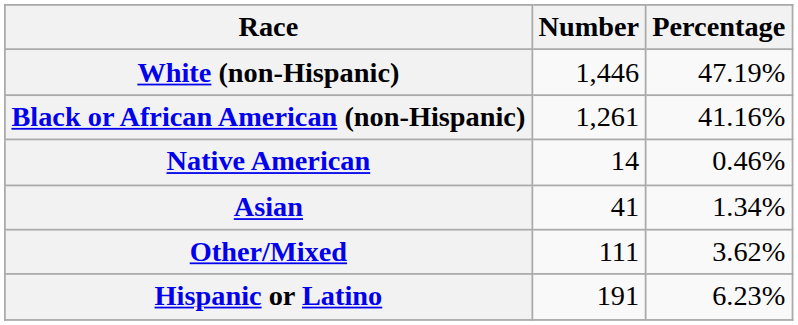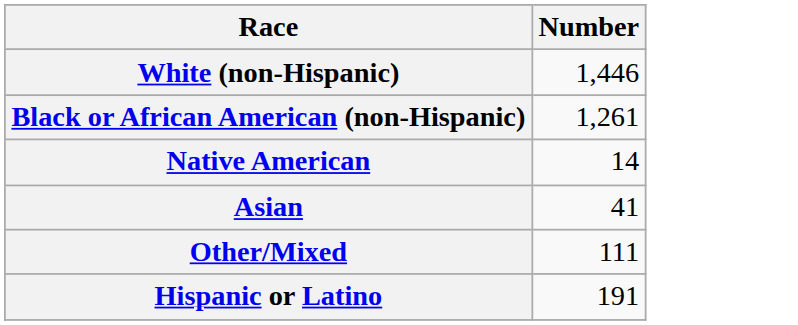- column: Percentage | 47.19% | 41.16% | 0.46% | 1.34% | 3.62% | 6.23%
